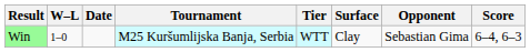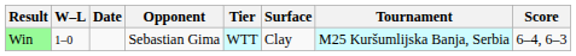columns swapped: Tournament <-> Opponent
